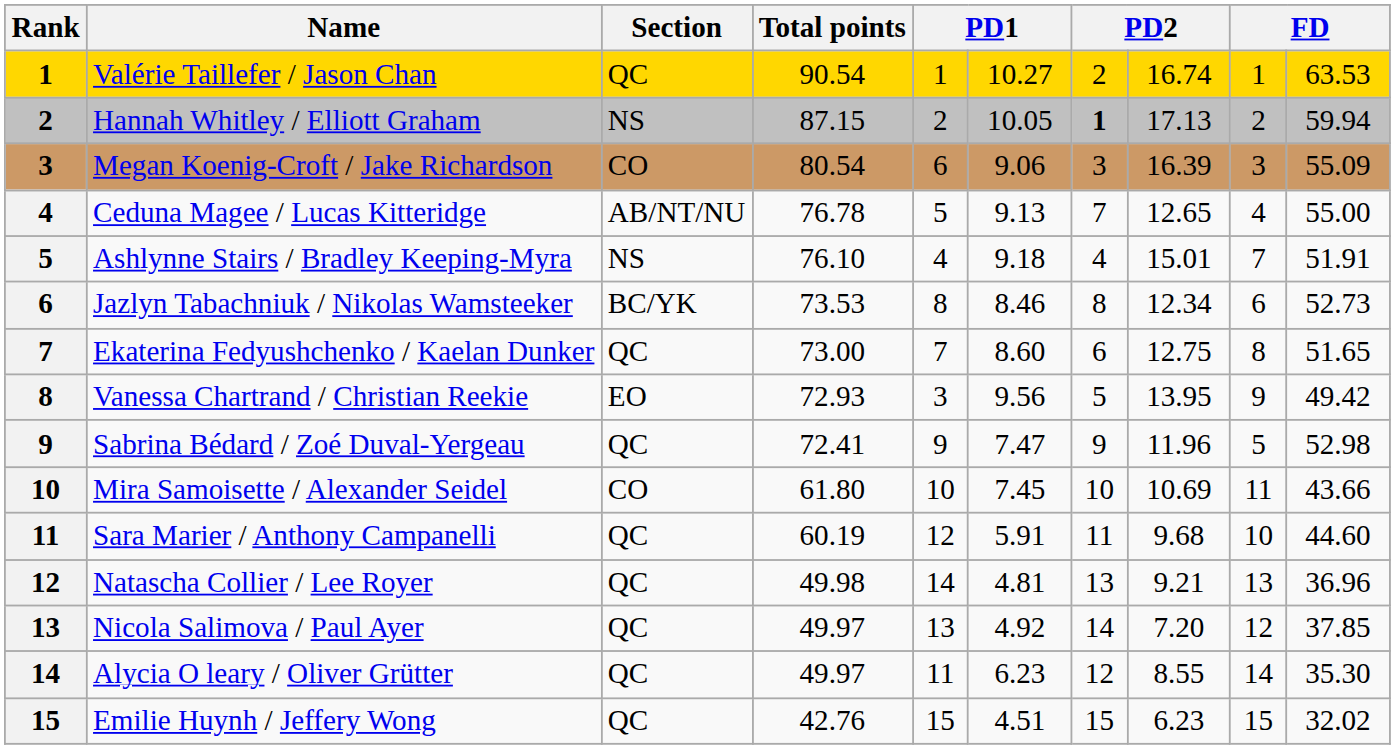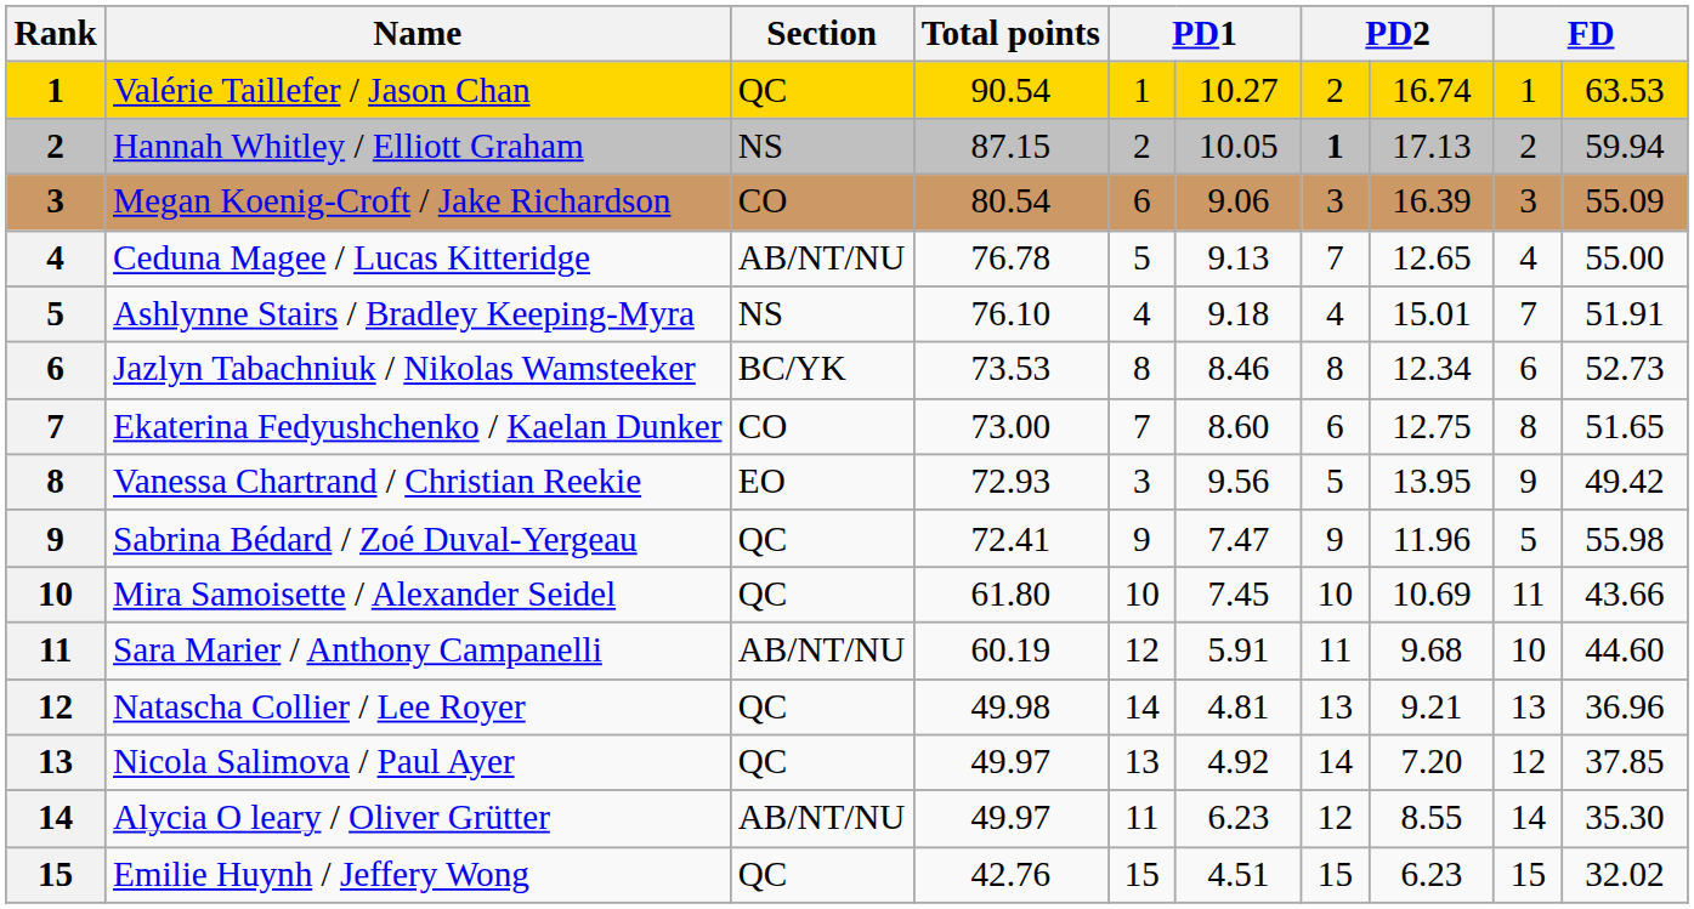Ekaterina Fedyushchenko / Kaelan Dunker | Section: QC -> CO
Sabrina Bédard / Zoé Duval-Yergeau | column 10: 52.98 -> 55.98
Mira Samoisette / Alexander Seidel | Section: CO -> QC
Sara Marier / Anthony Campanelli | Section: QC -> AB/NT/NU
Alycia O leary / Oliver Grütter | Section: QC -> AB/NT/NU
